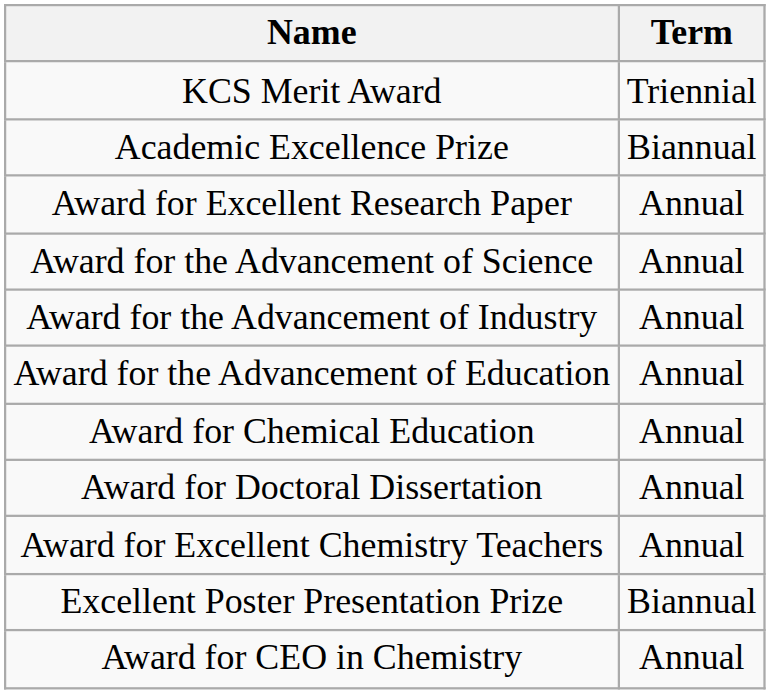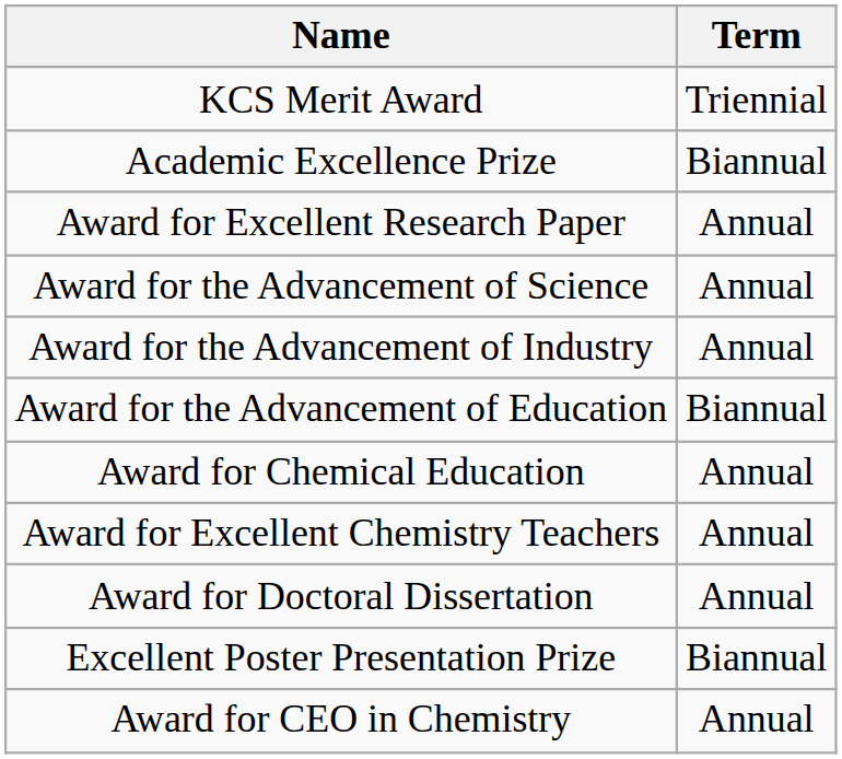Award for the Advancement of Education | Term: Annual -> Biannual
rows swapped: Award for Excellent Chemistry Teachers <-> Award for Doctoral Dissertation
